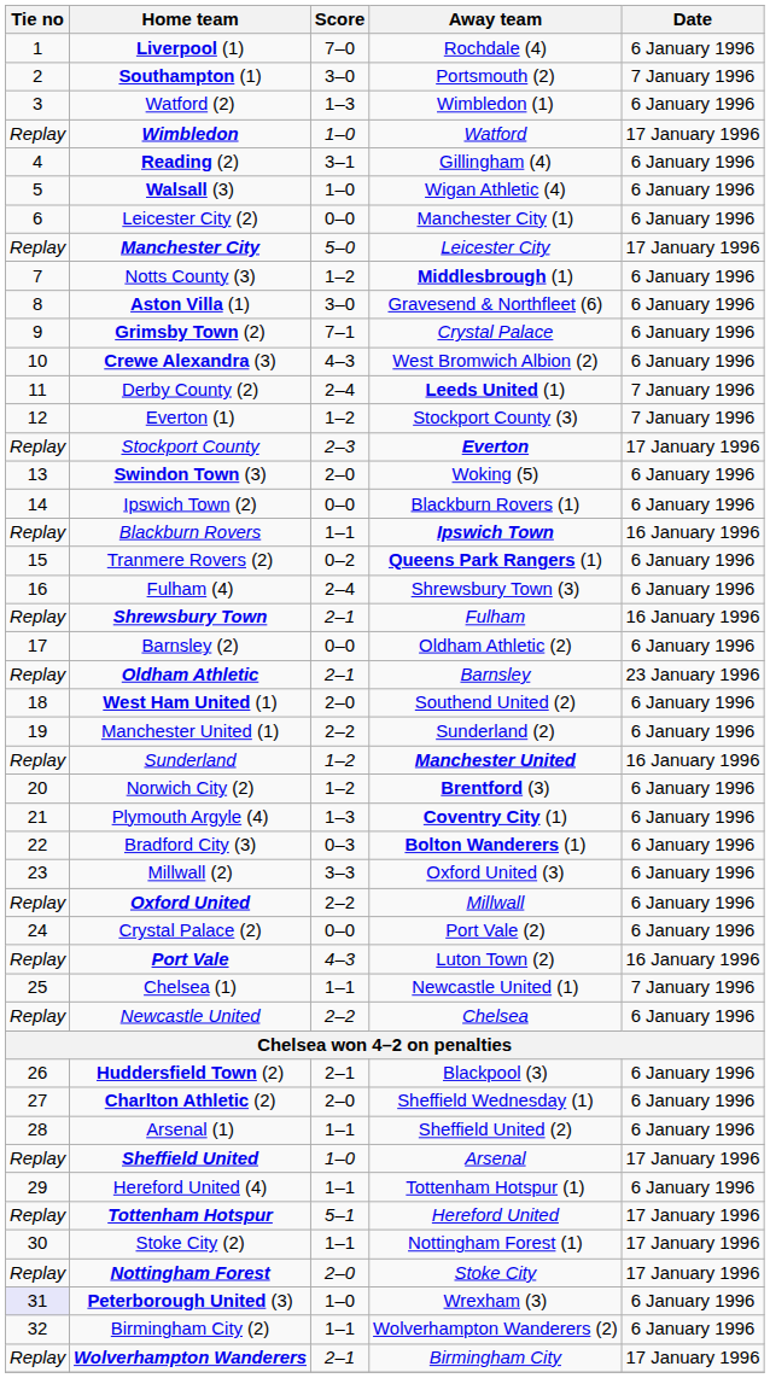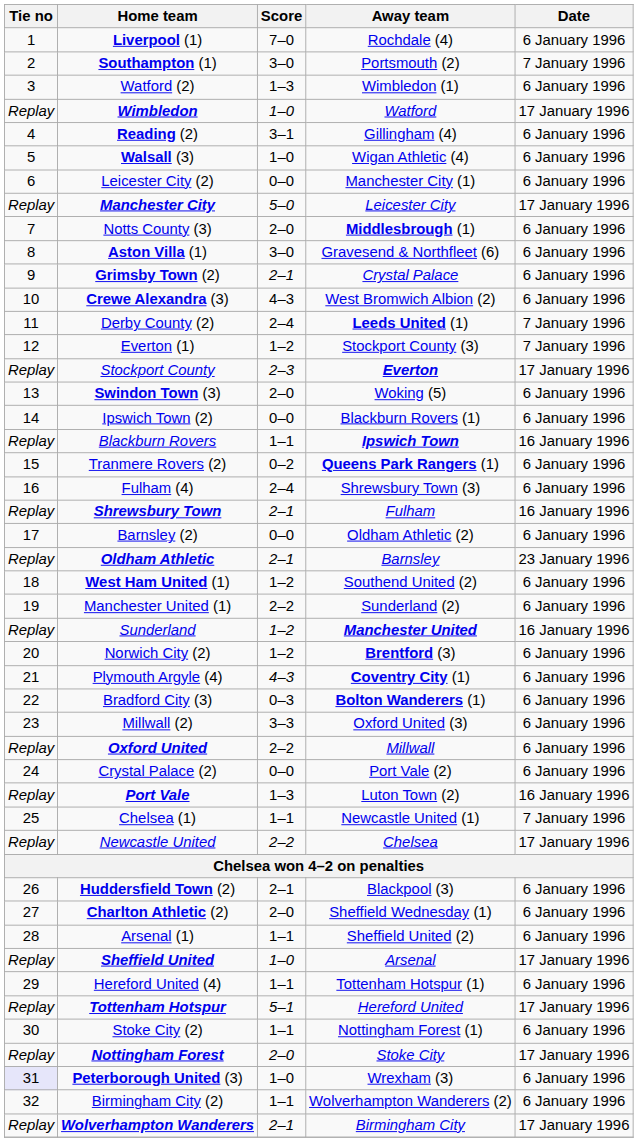Notts County (3) | Score: 1–2 -> 2–0
Grimsby Town (2) | Score: 7–1 -> 2–1
West Ham United (1) | Score: 2–0 -> 1–2
Plymouth Argyle (4) | Score: 1–3 -> 4–3
Port Vale | Score: 4–3 -> 1–3
Newcastle United | Date: 6 January 1996 -> 17 January 1996
Stoke City (2) | Date: 17 January 1996 -> 6 January 1996
